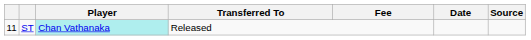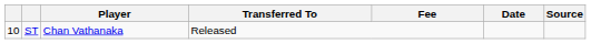ST | column 1: 11 -> 10
ST | Player: paleturquoise background -> no background
